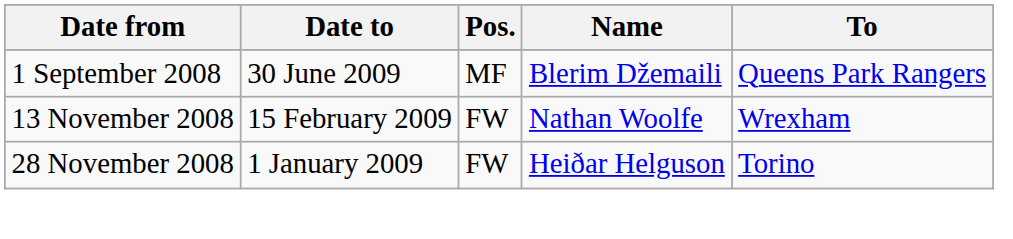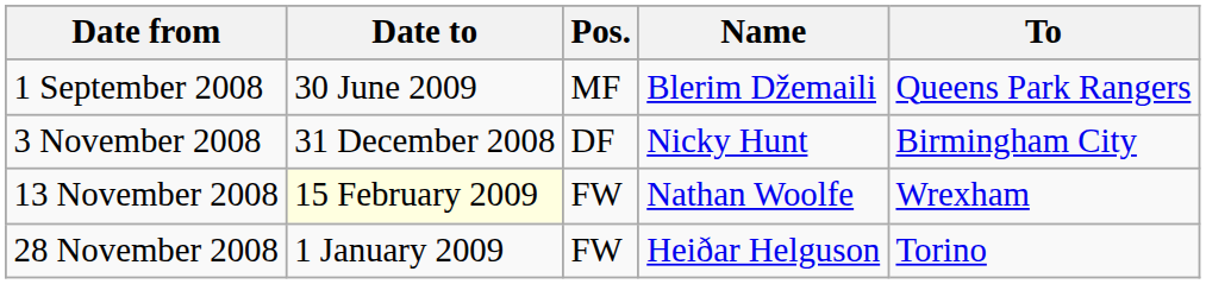+ row: 3 November 2008 | 31 December 2008 | DF | Nicky Hunt | Birmingham City
13 November 2008 | Date to: no background -> lightyellow background
